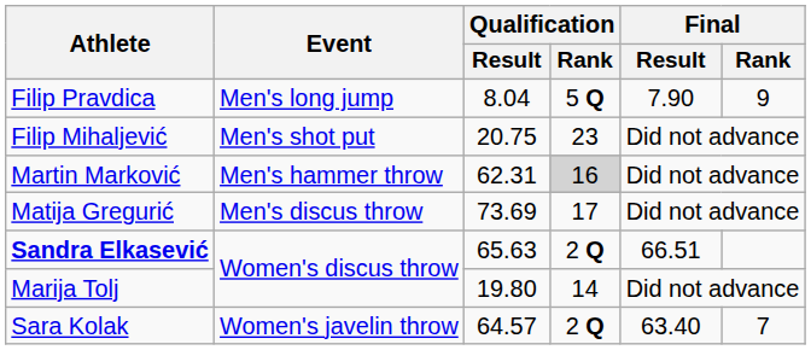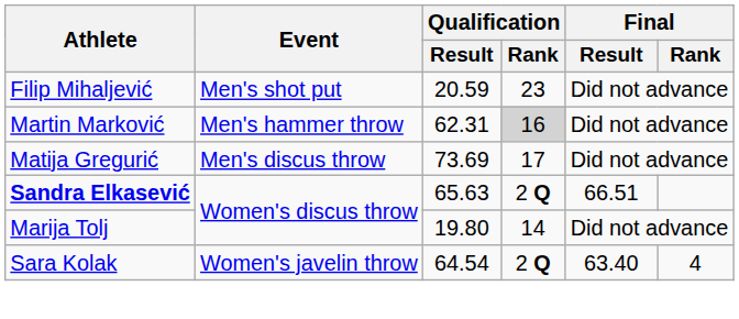- row: Filip Pravdica | Men's long jump | 8.04 | 5 Q | 7.90 | 9
Filip Mihaljević | Qualification / Result: 20.75 -> 20.59
Sara Kolak | Qualification / Result: 64.57 -> 64.54
Sara Kolak | Final / Rank: 7 -> 4
